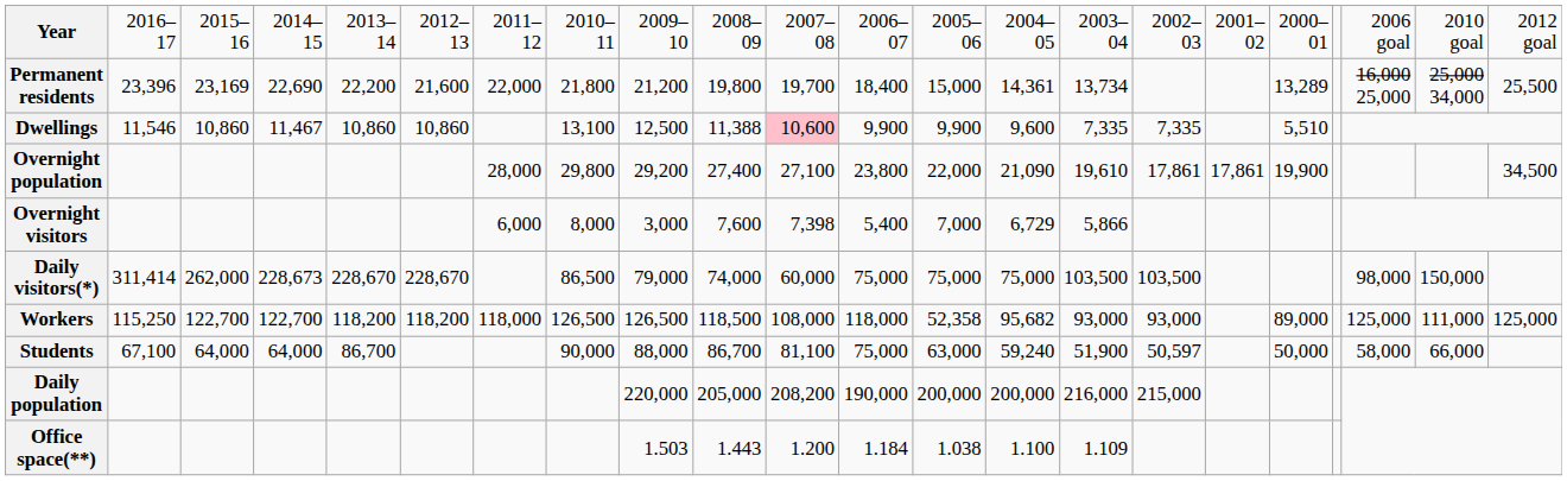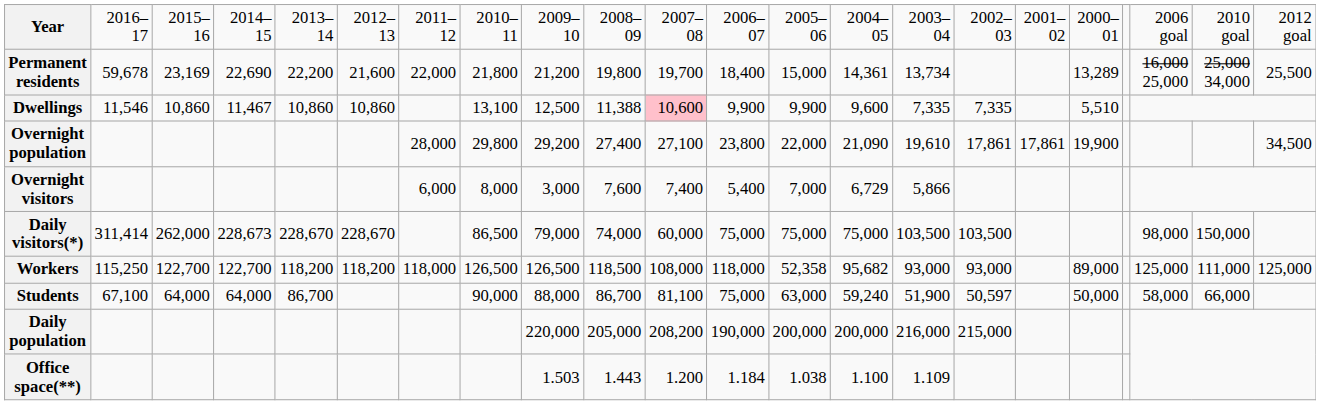Permanent residents | column 2: 23,396 -> 59,678
Overnight visitors | column 11: 7,398 -> 7,400
